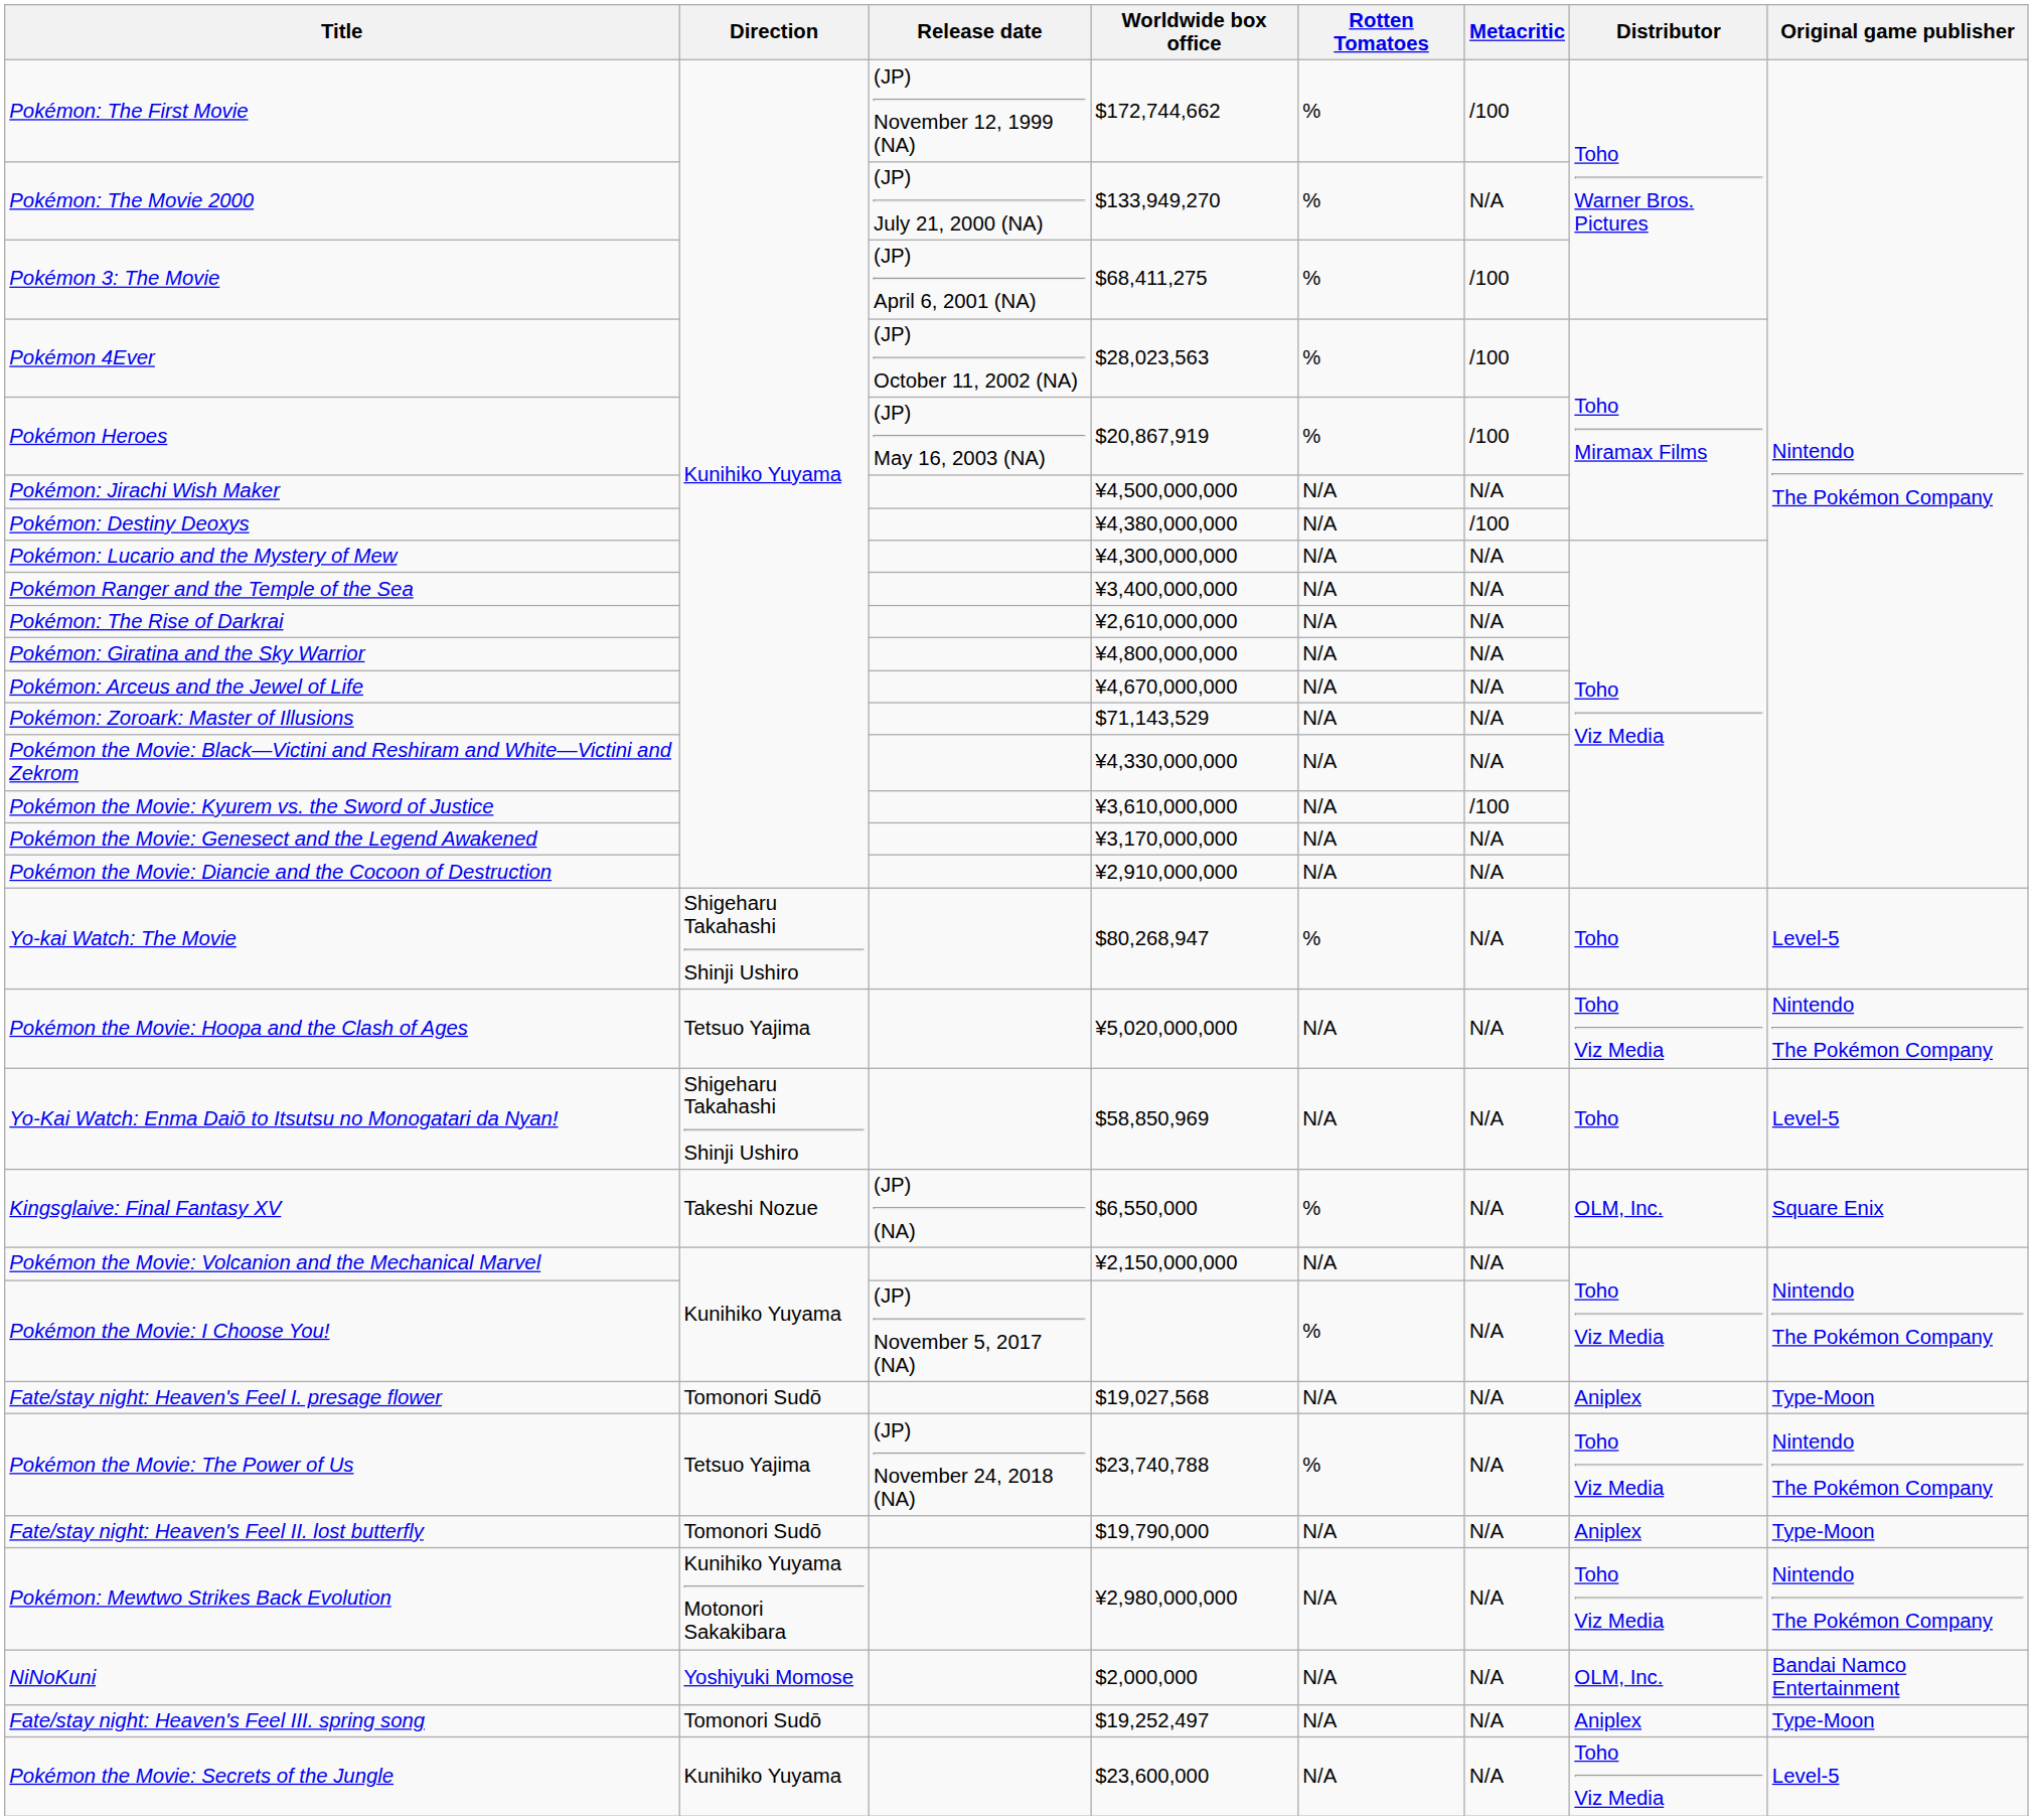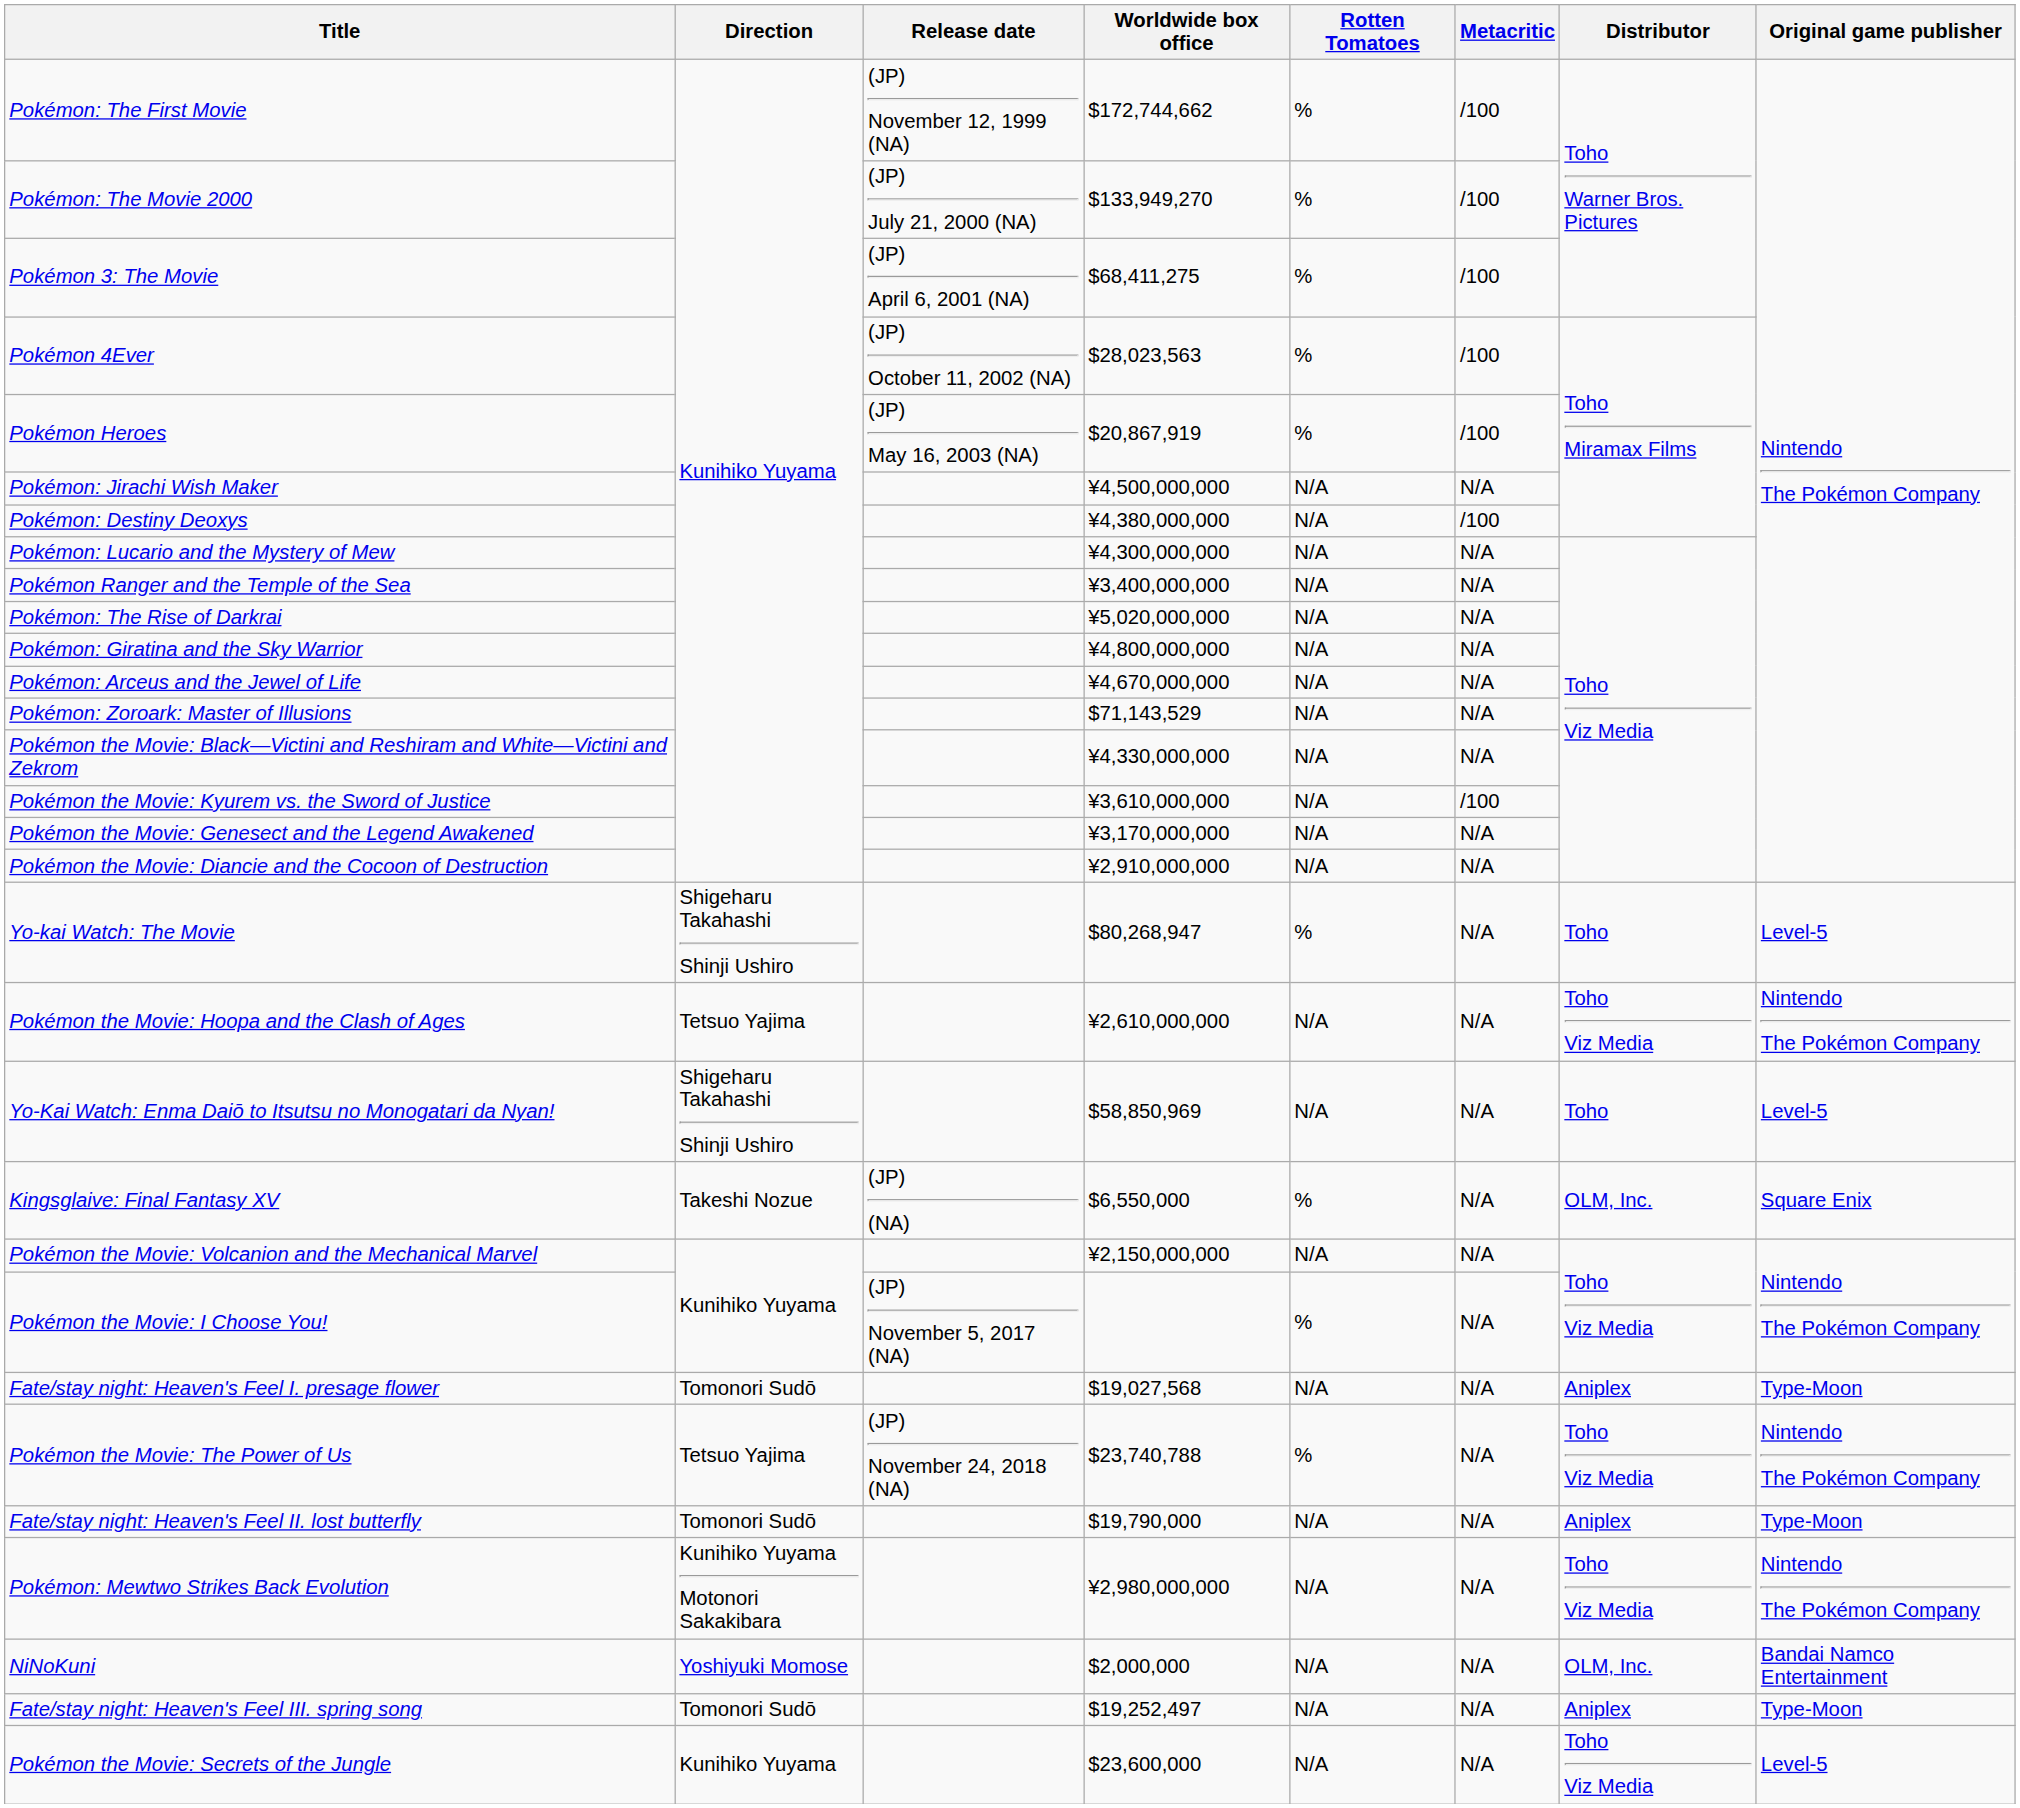Pokémon: The Movie 2000 | Metacritic: N/A -> /100
Pokémon: The Rise of Darkrai | Worldwide box office: ¥2,610,000,000 -> ¥5,020,000,000
Pokémon the Movie: Hoopa and the Clash of Ages | Worldwide box office: ¥5,020,000,000 -> ¥2,610,000,000
